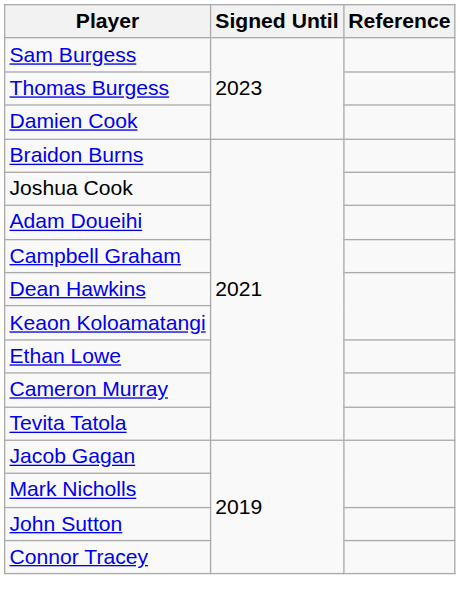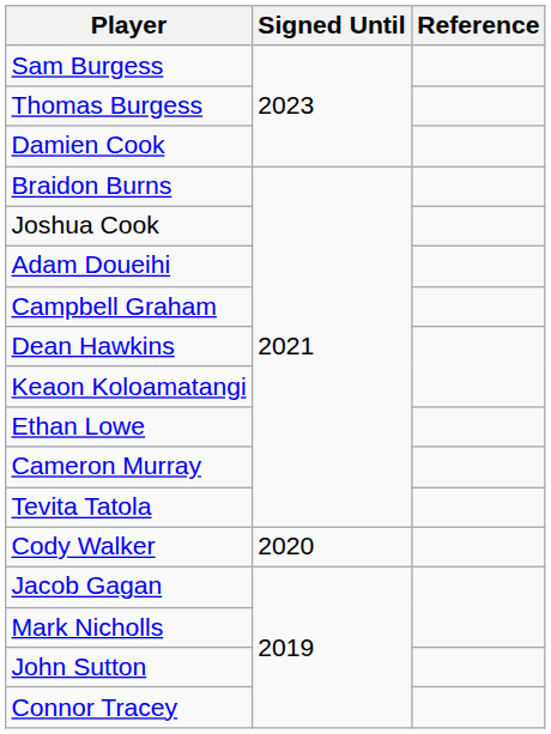+ row: Cody Walker | 2020
